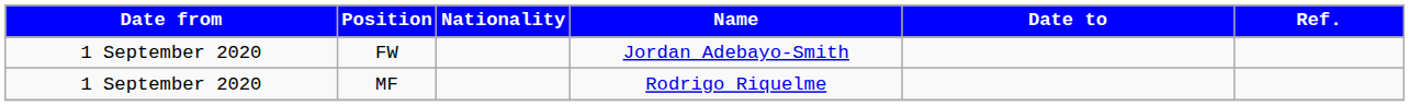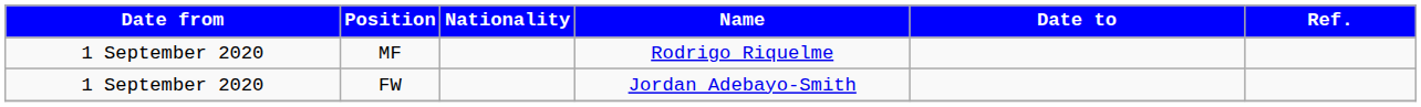rows swapped: MF <-> FW
